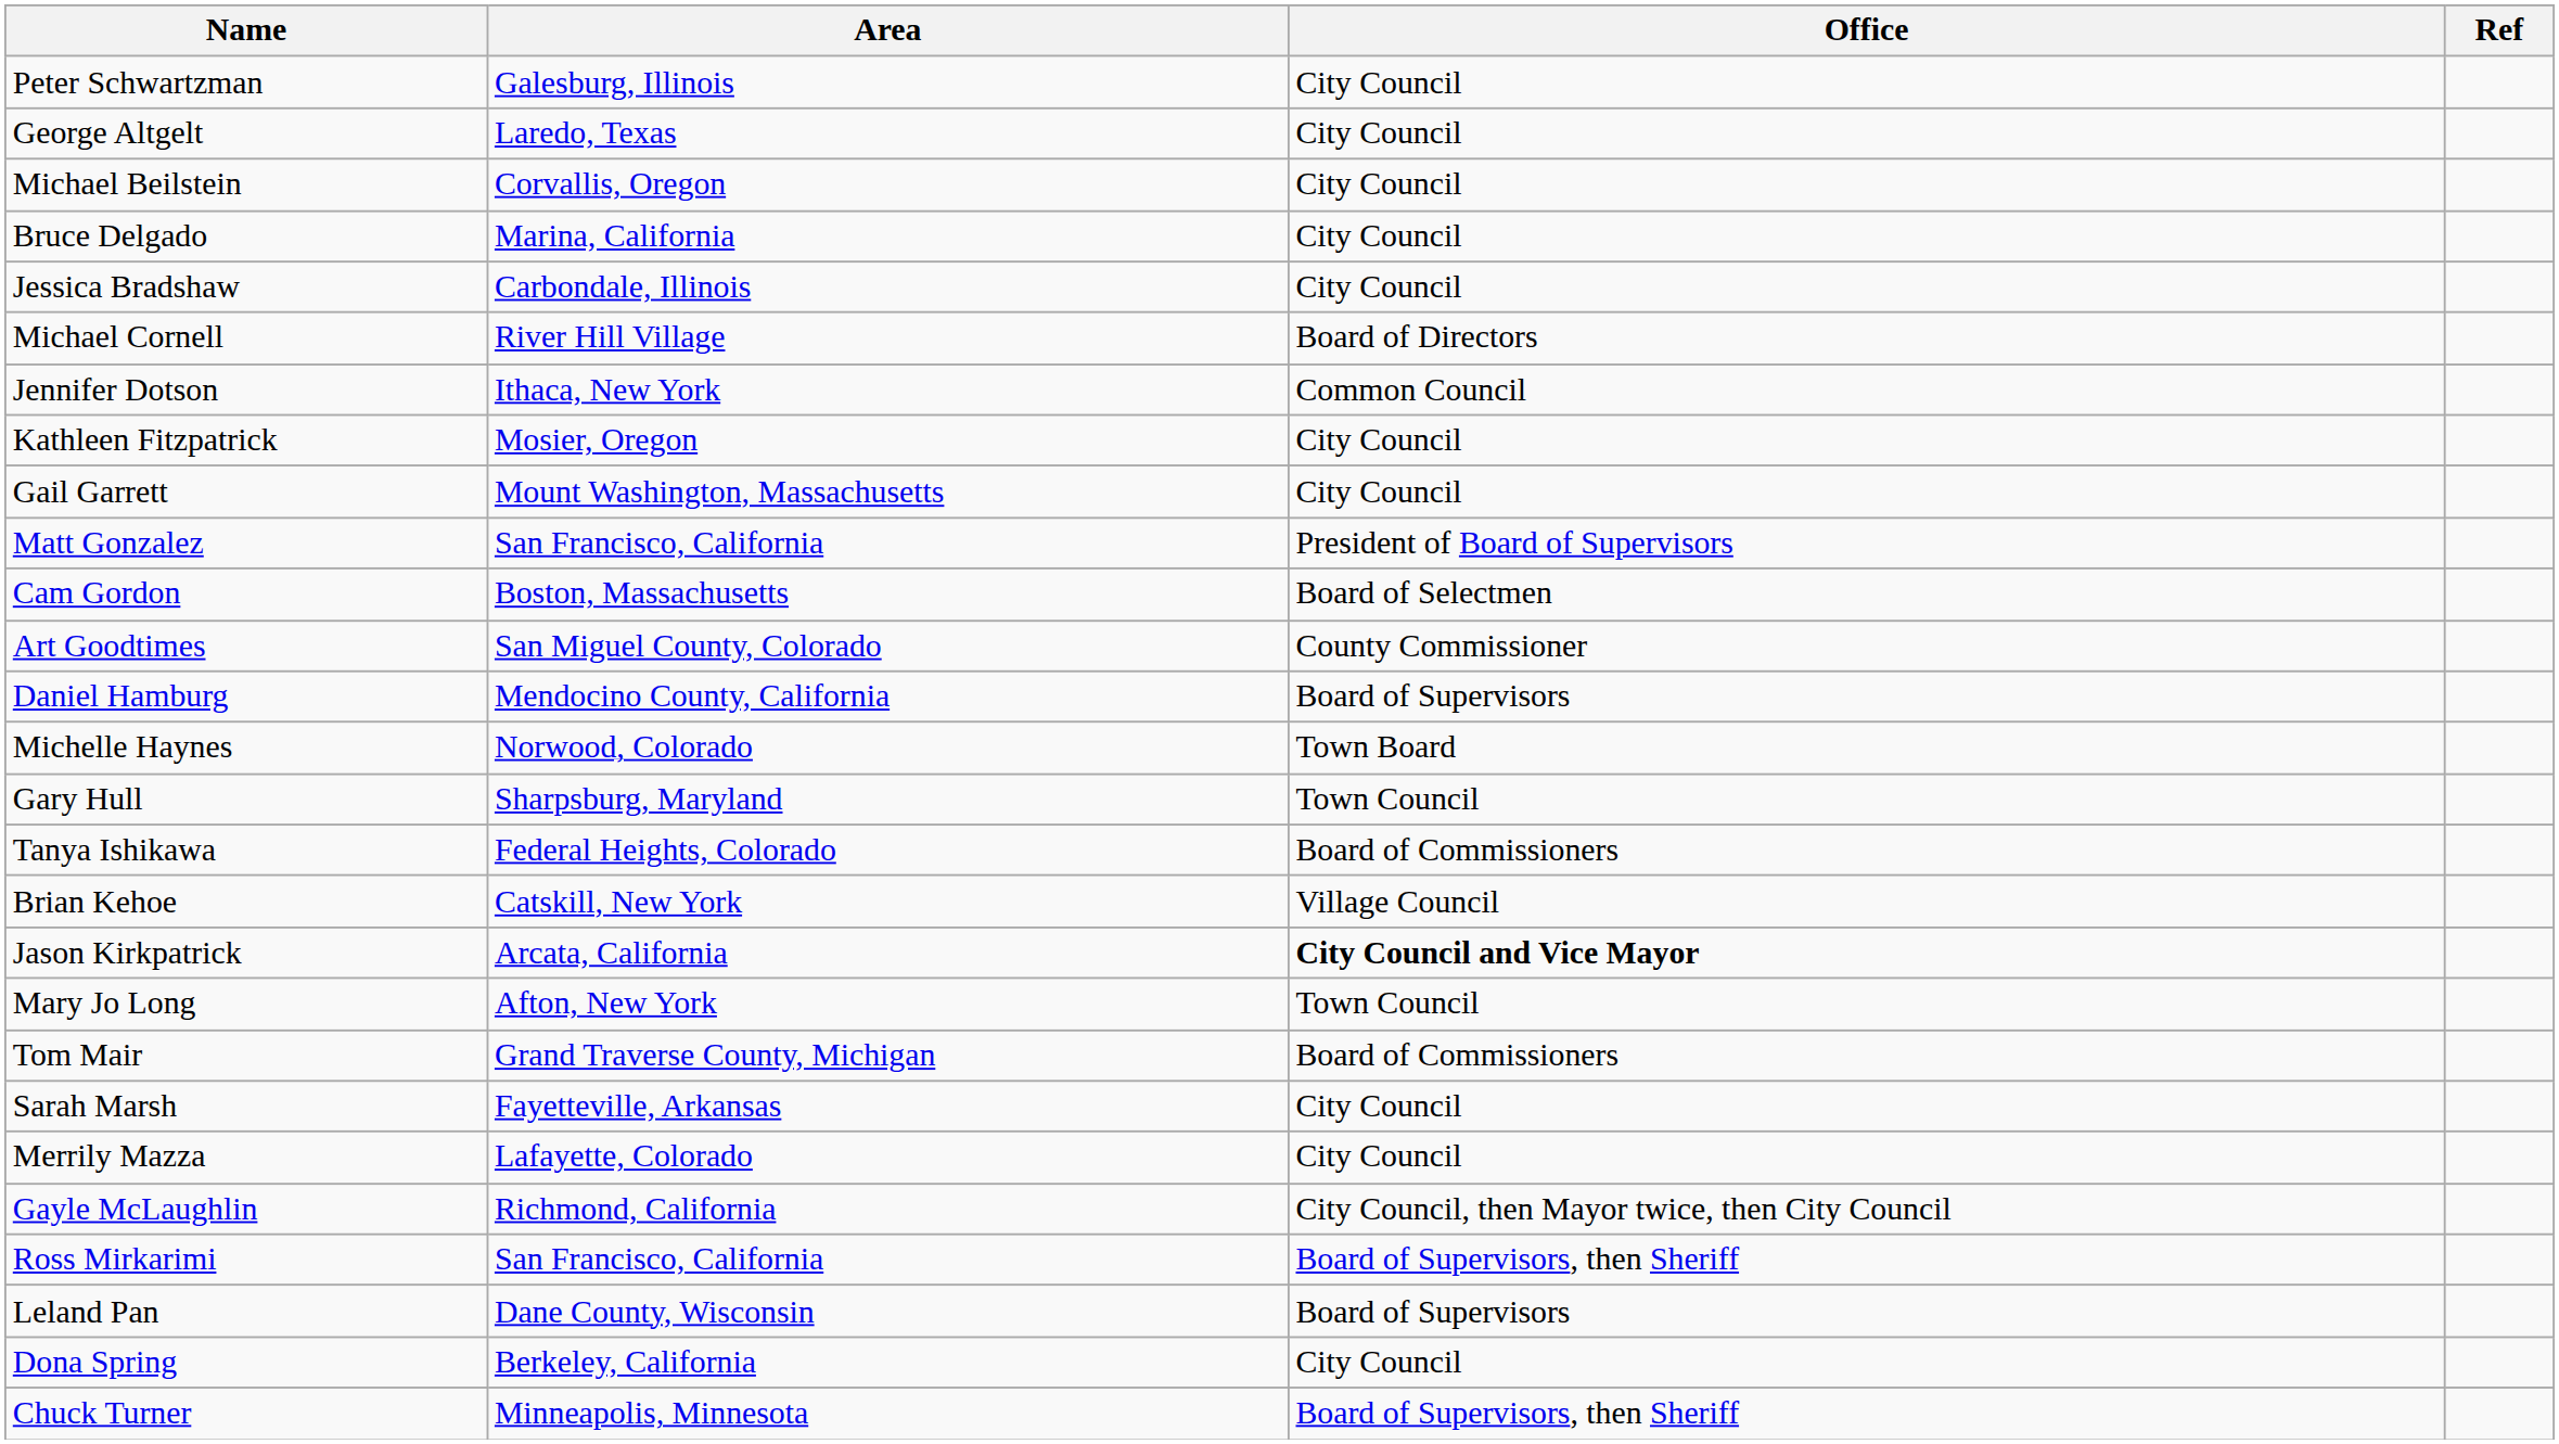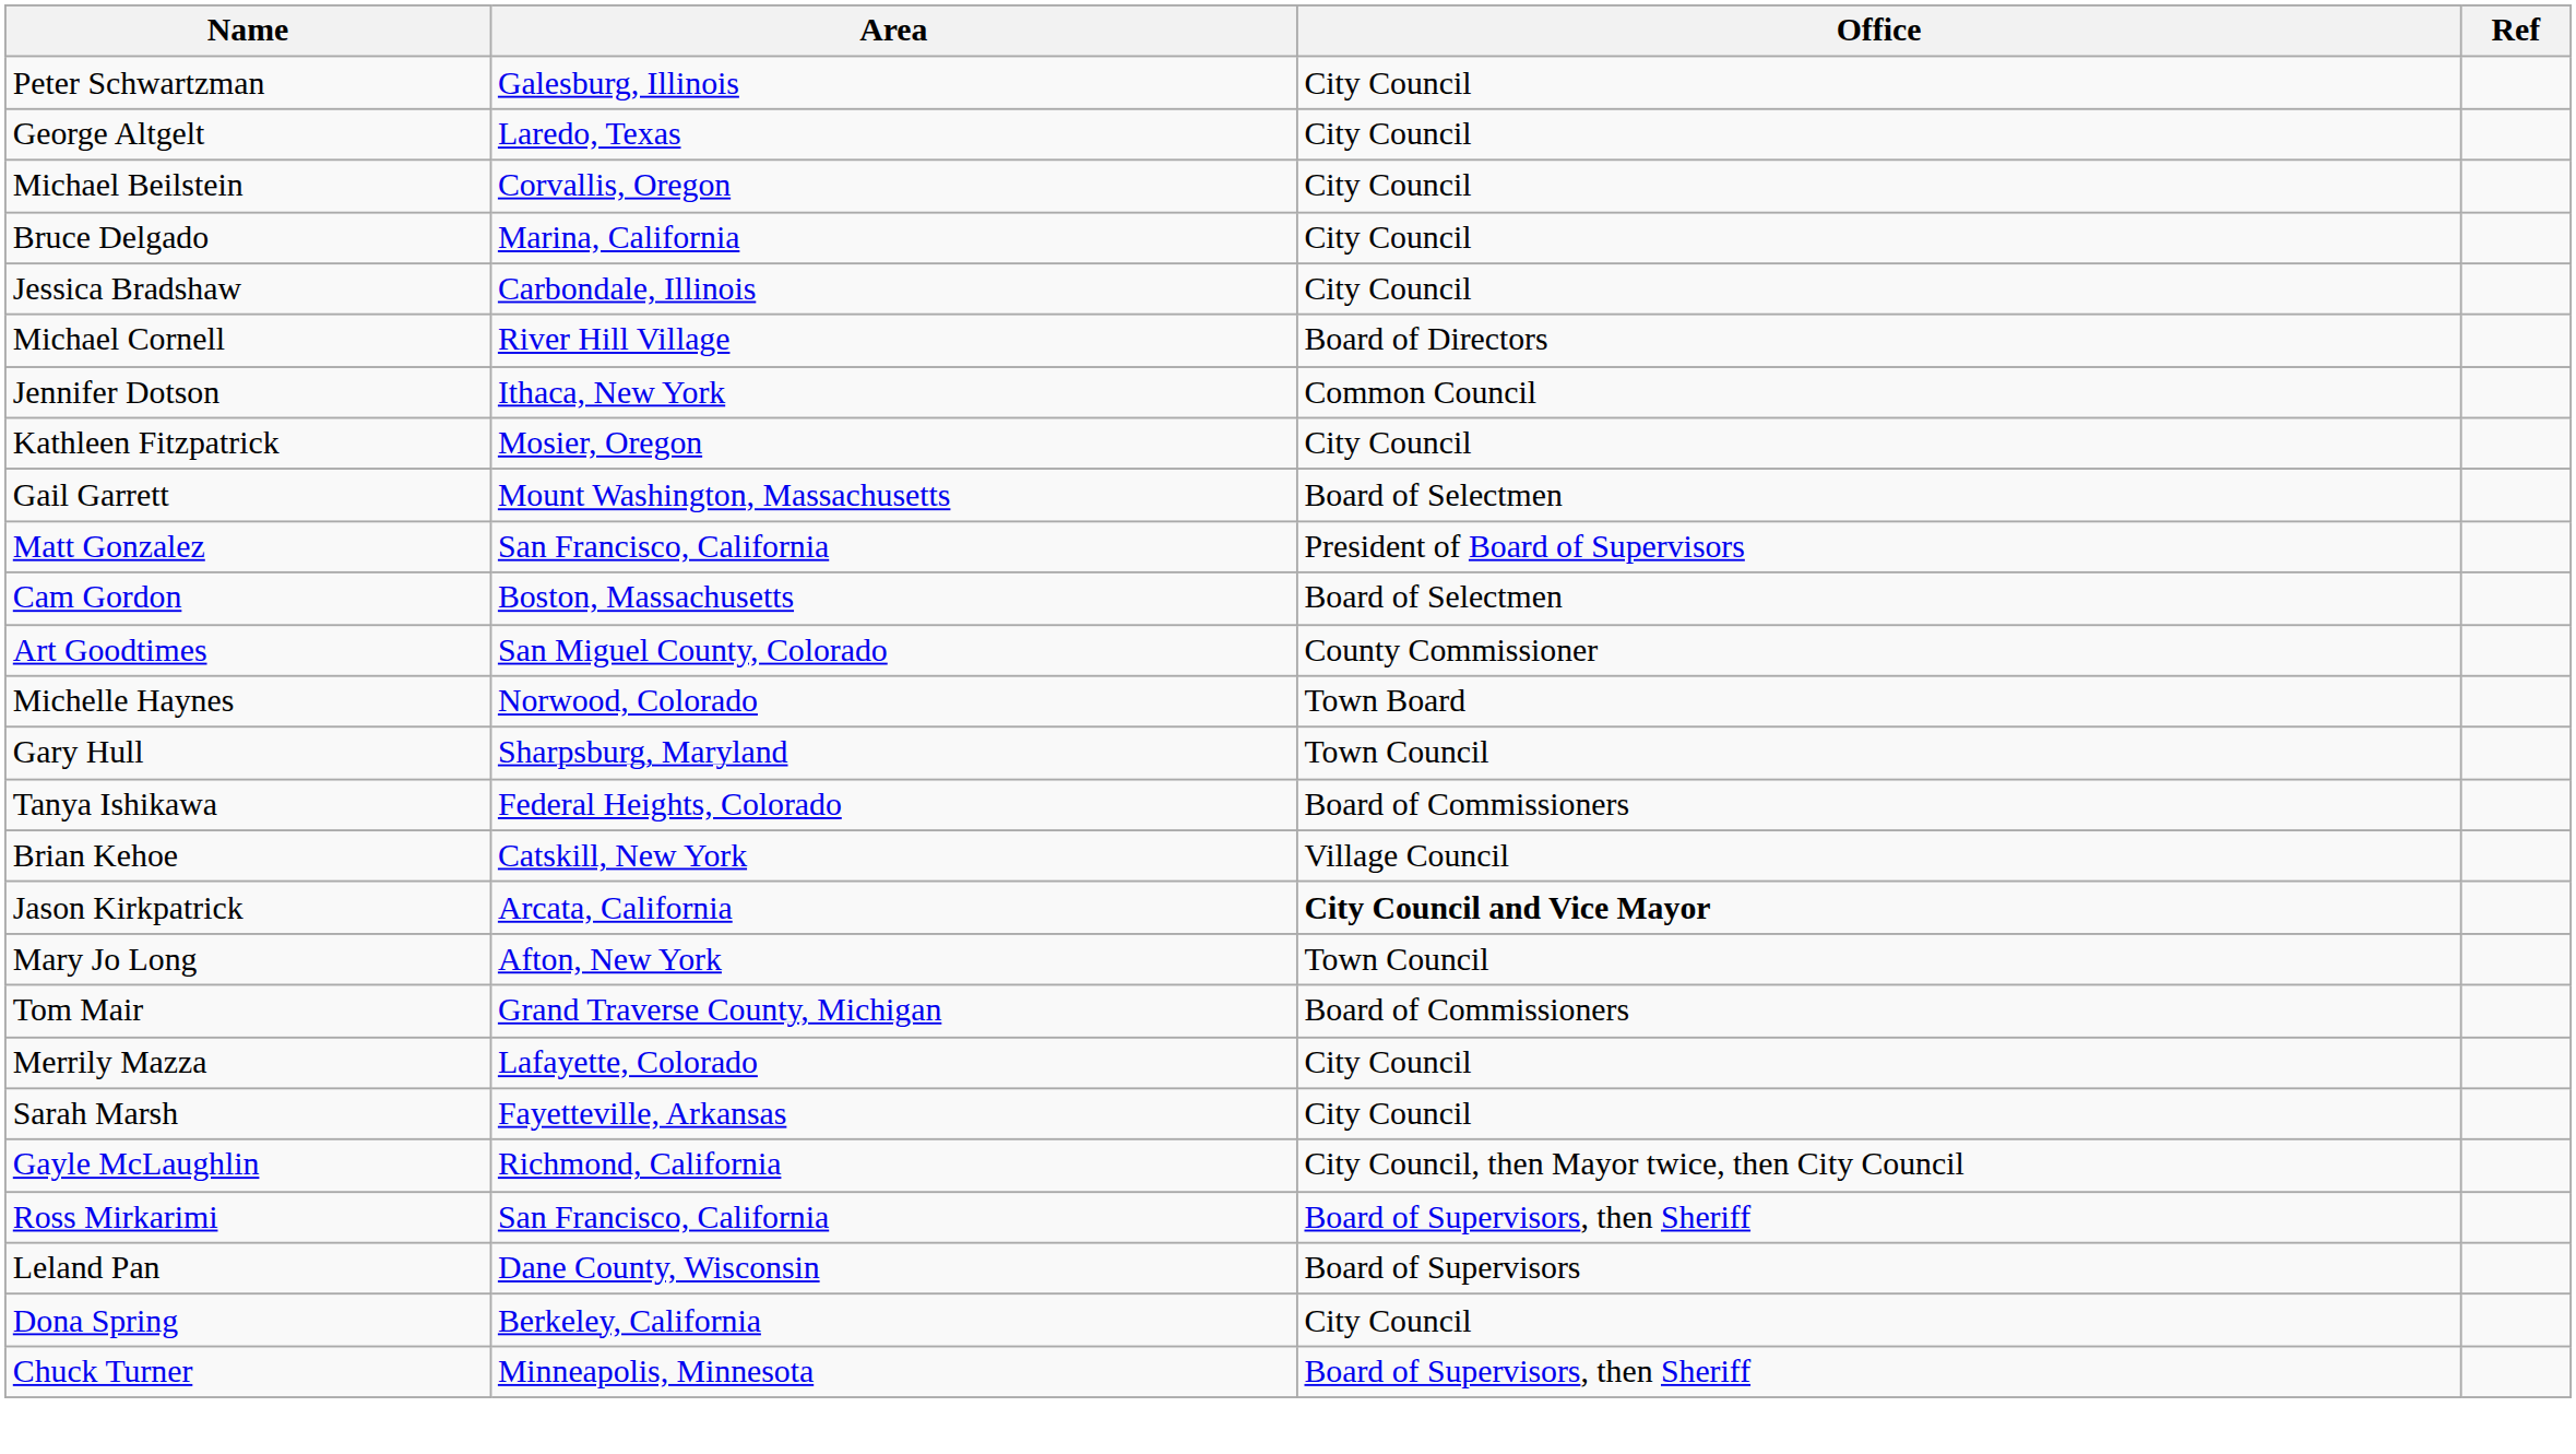Gail Garrett | Office: City Council -> Board of Selectmen
- row: Daniel Hamburg | Mendocino County, California | Board of Supervisors
rows swapped: Sarah Marsh <-> Merrily Mazza
